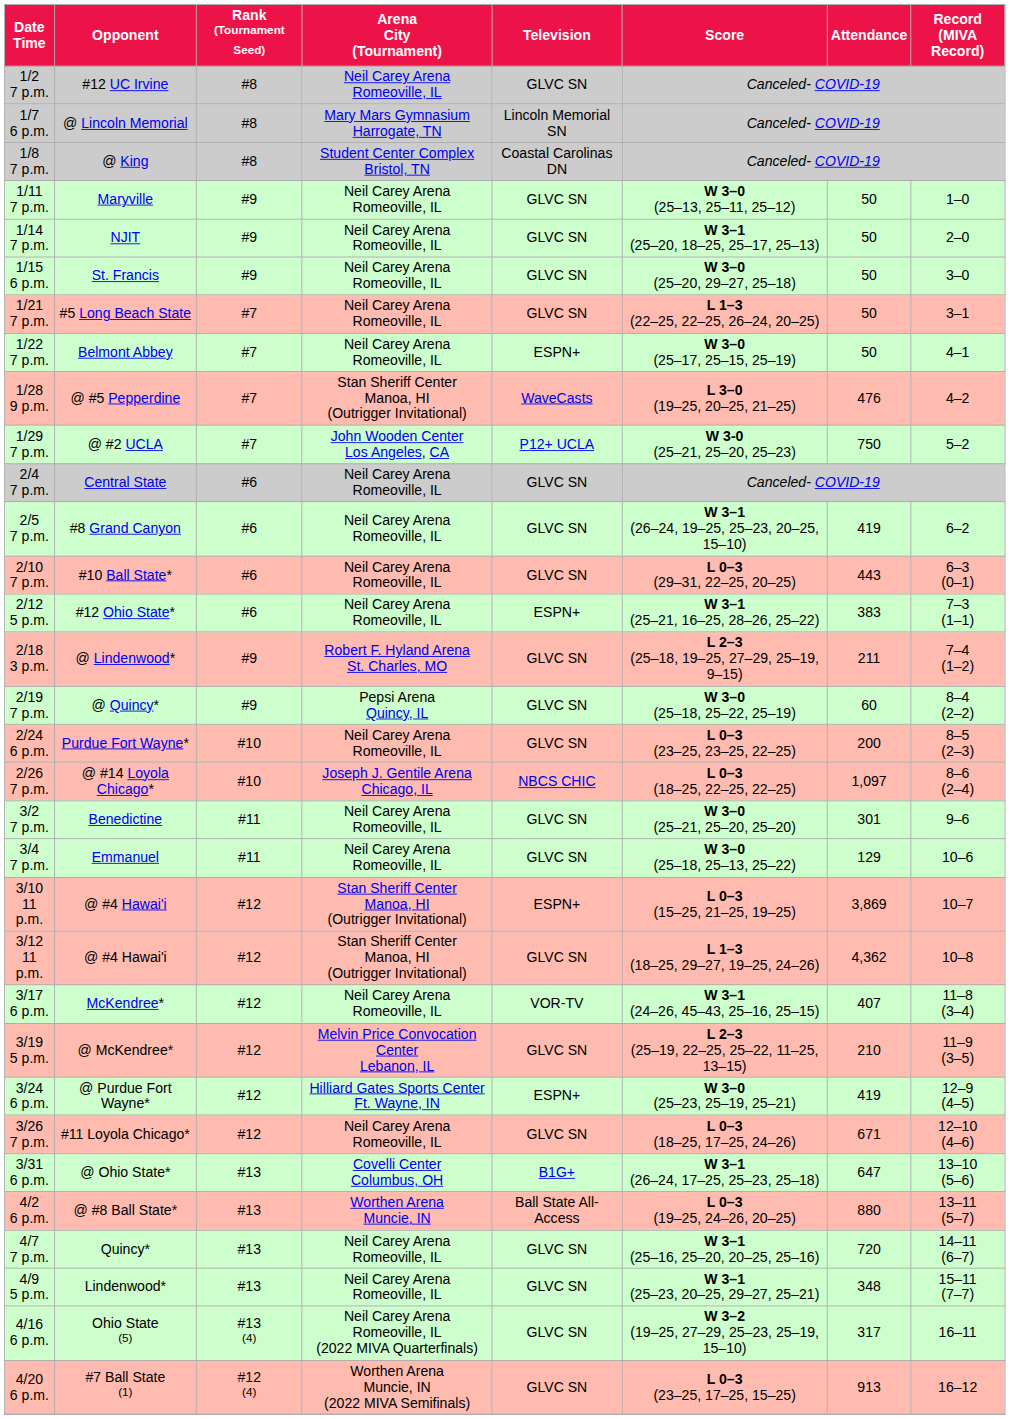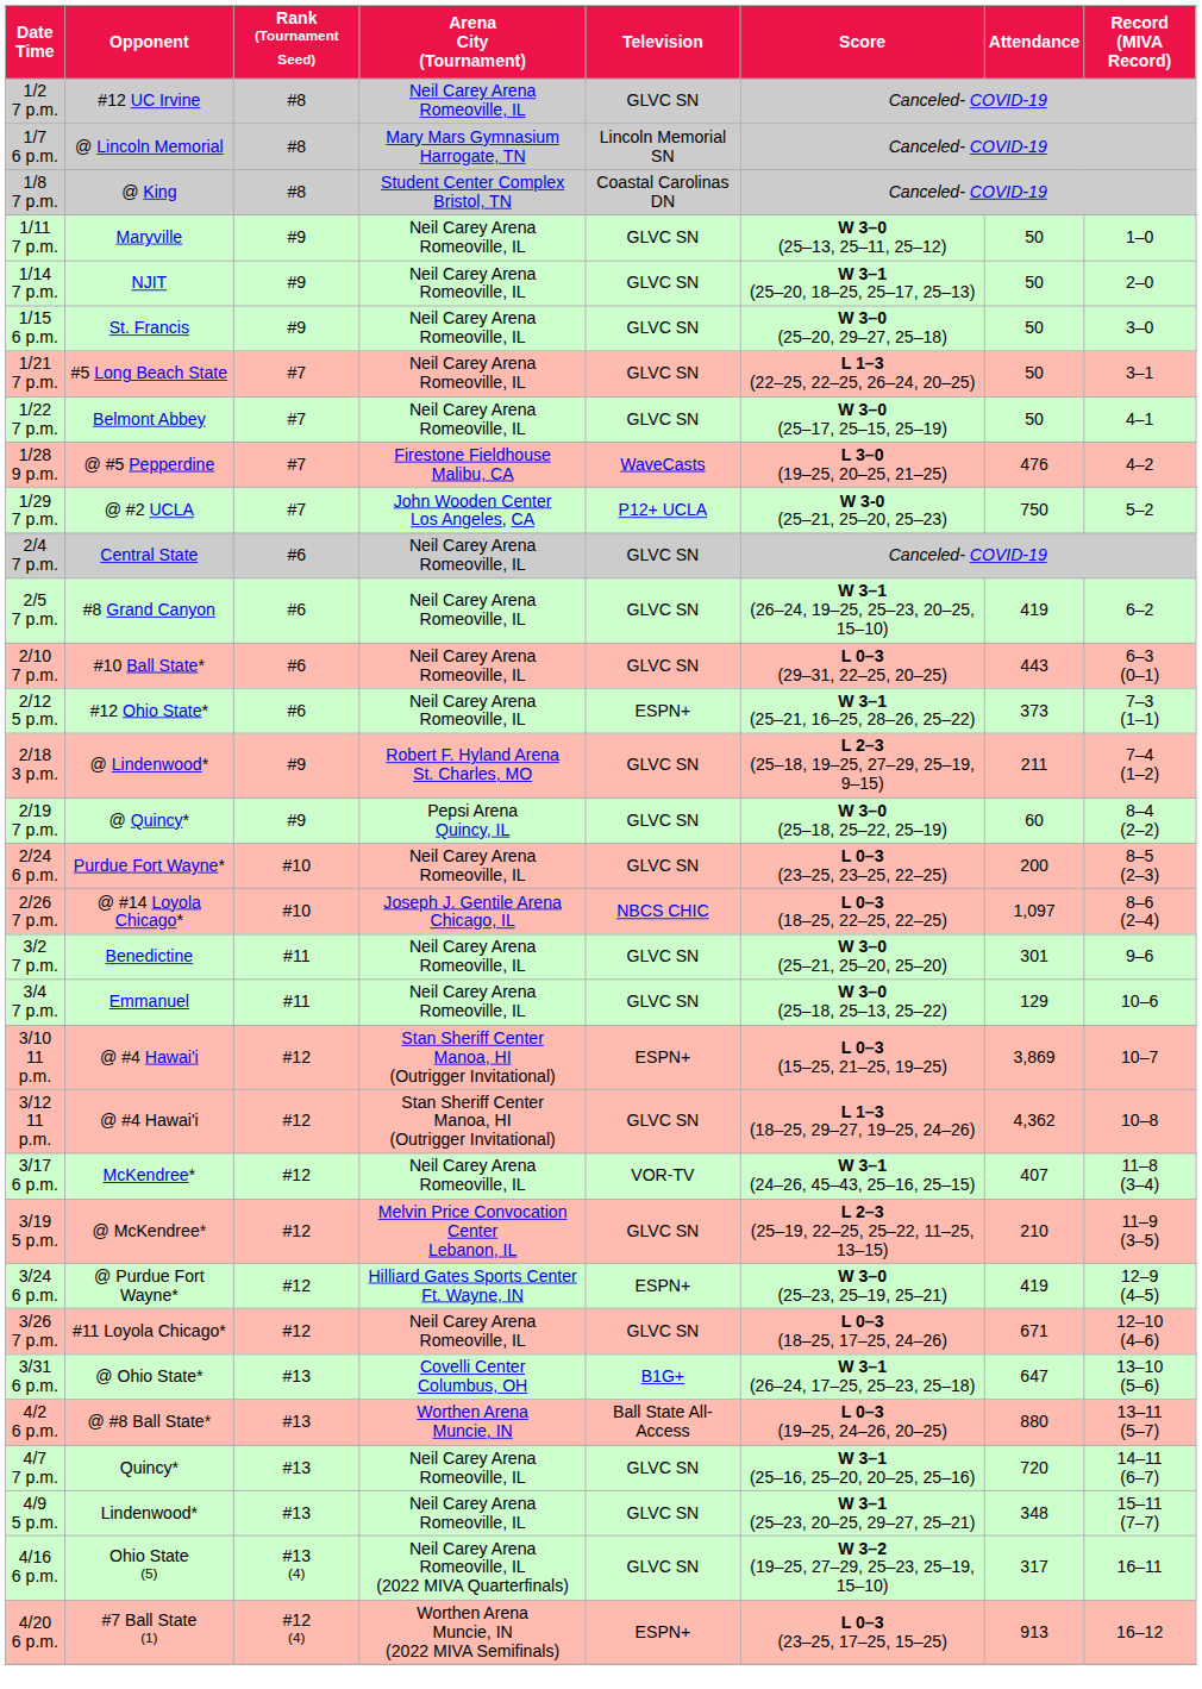1/22 7 p.m. | Television: ESPN+ -> GLVC SN
1/28 9 p.m. | Arena City (Tournament): Stan Sheriff Center Manoa, HI (Outrigger Invitational) -> Firestone Fieldhouse Malibu, CA
2/12 5 p.m. | Attendance: 383 -> 373
4/20 6 p.m. | Television: GLVC SN -> ESPN+
